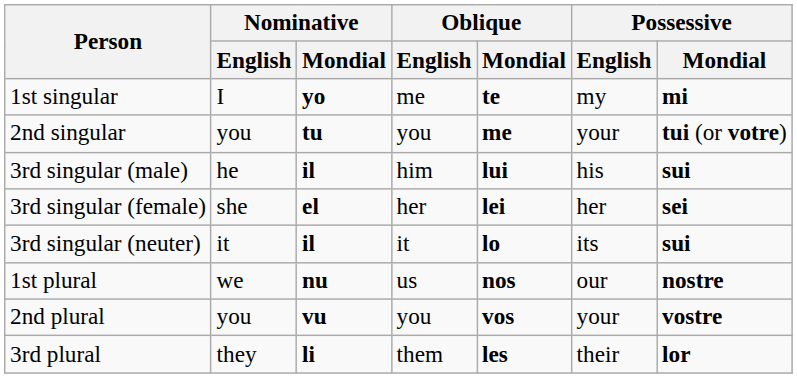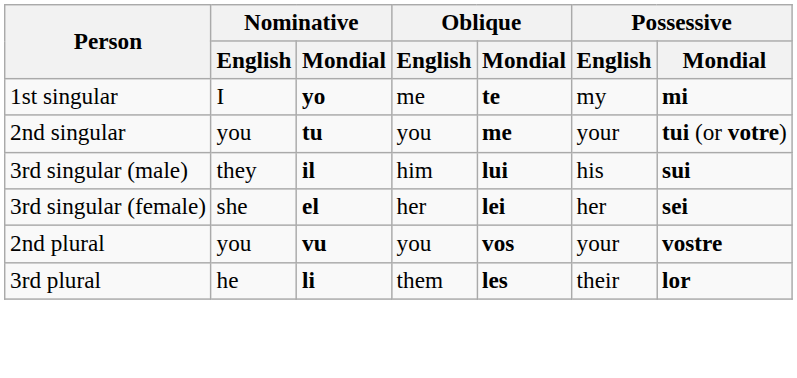3rd singular (male) | Nominative / English: he -> they
- row: 3rd singular (neuter) | it | il | it | lo | its | sui
- row: 1st plural | we | nu | us | nos | our | nostre
3rd plural | Nominative / English: they -> he
